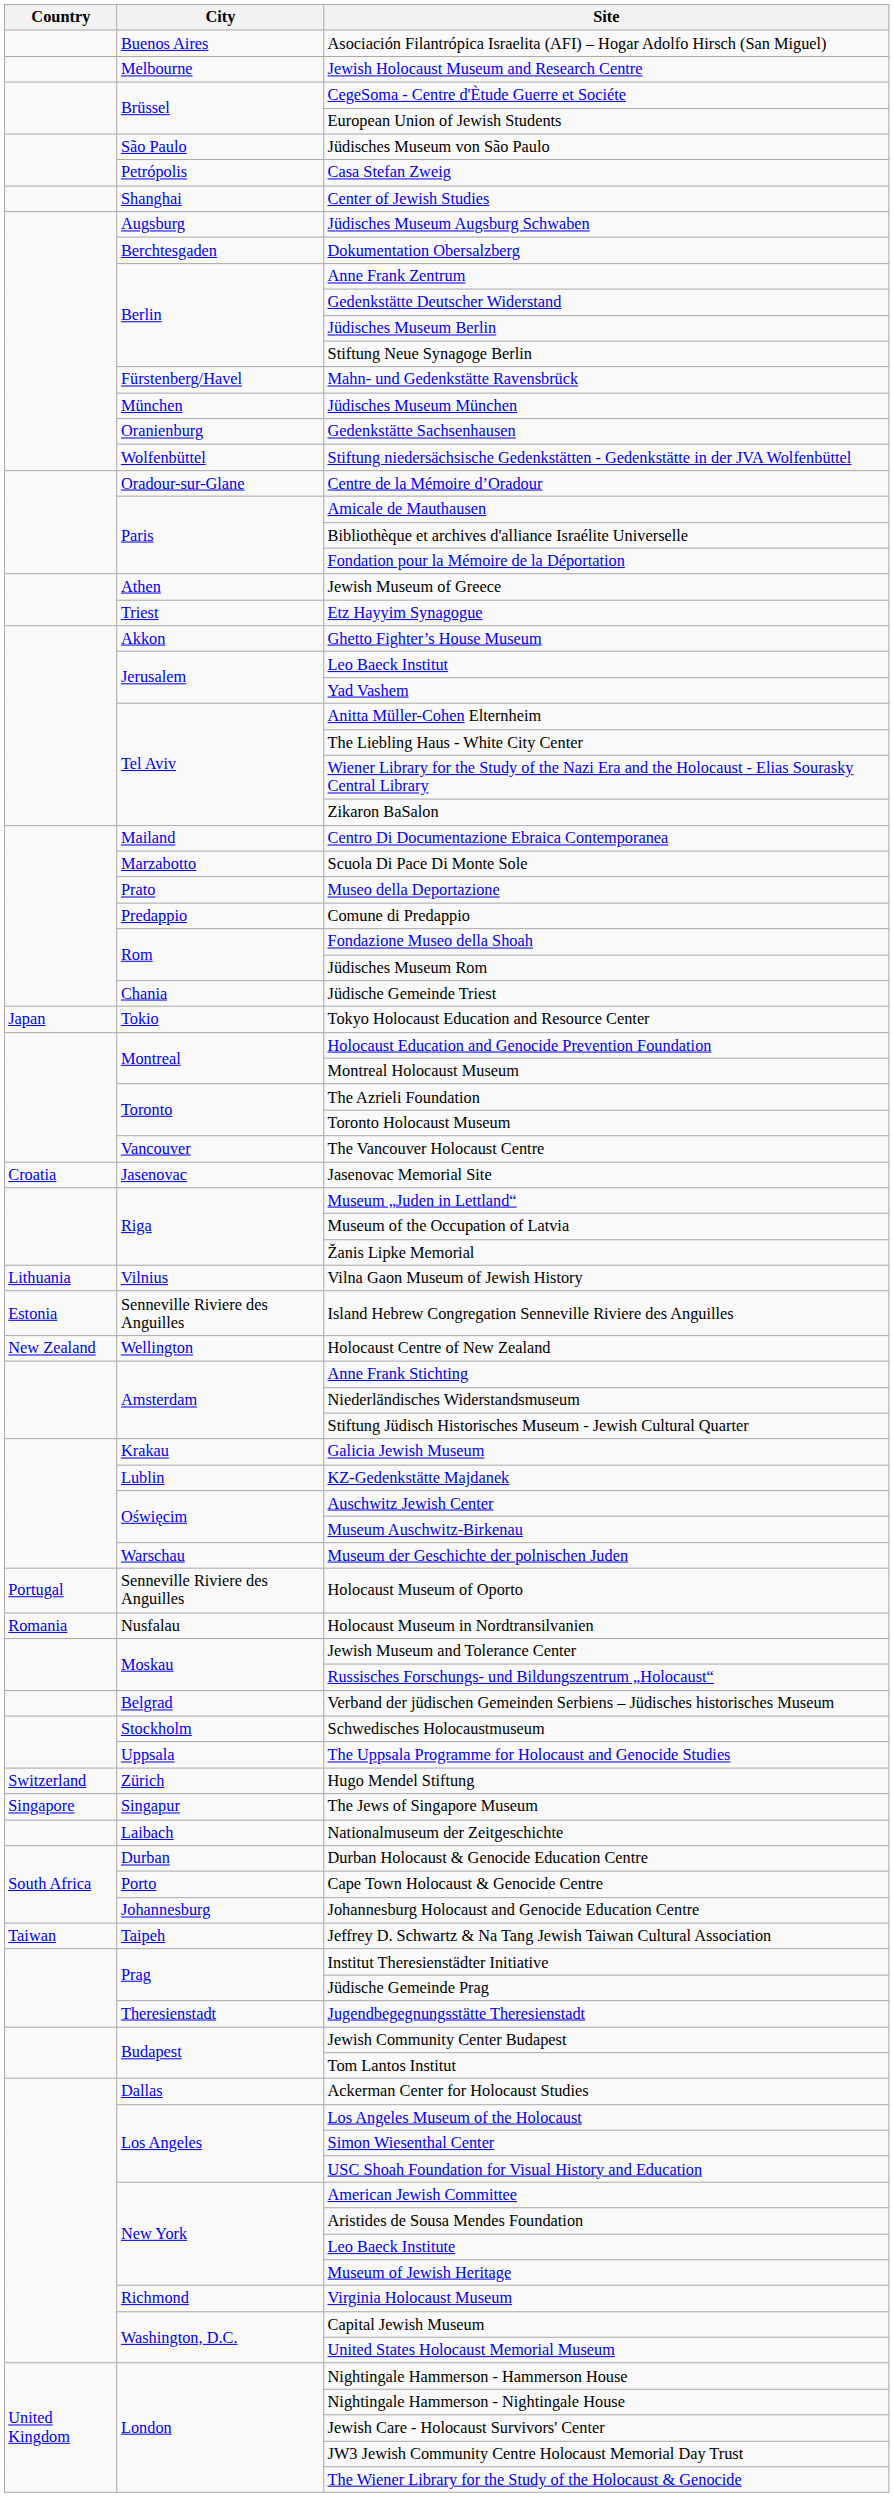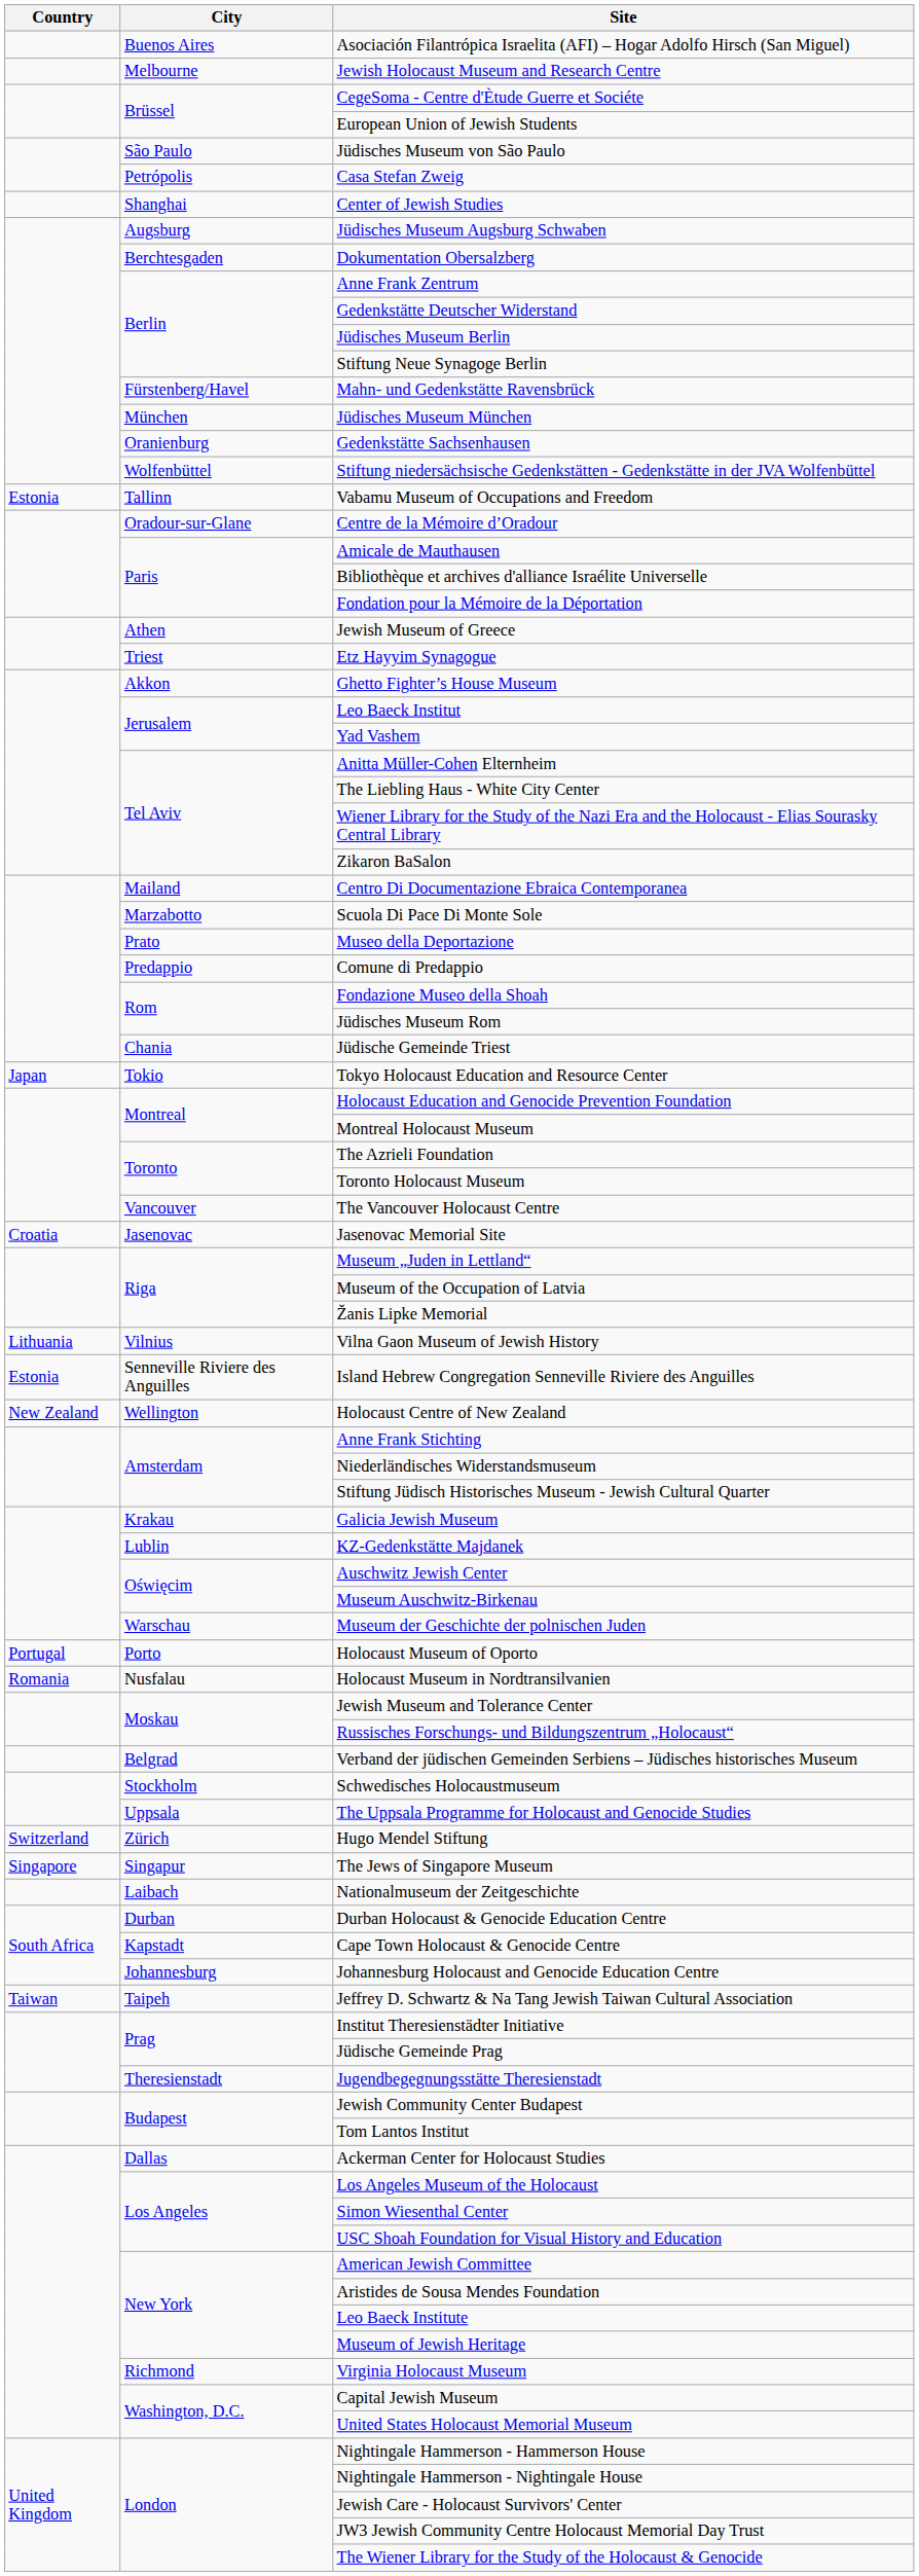+ row: Estonia | Tallinn | Vabamu Museum of Occupations and Freedom
Holocaust Museum of Oporto | City: Senneville Riviere des Anguilles -> Porto
Cape Town Holocaust & Genocide Centre | City: Porto -> Kapstadt
